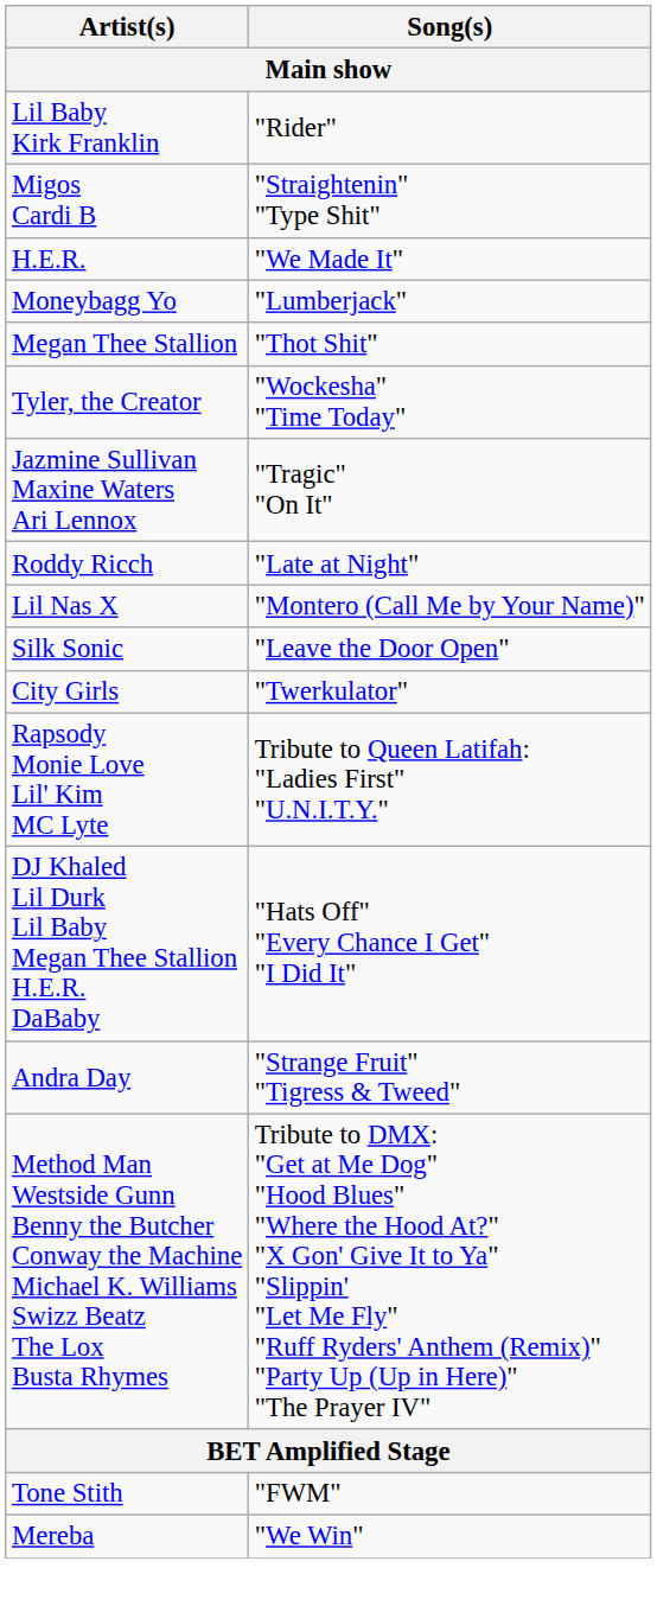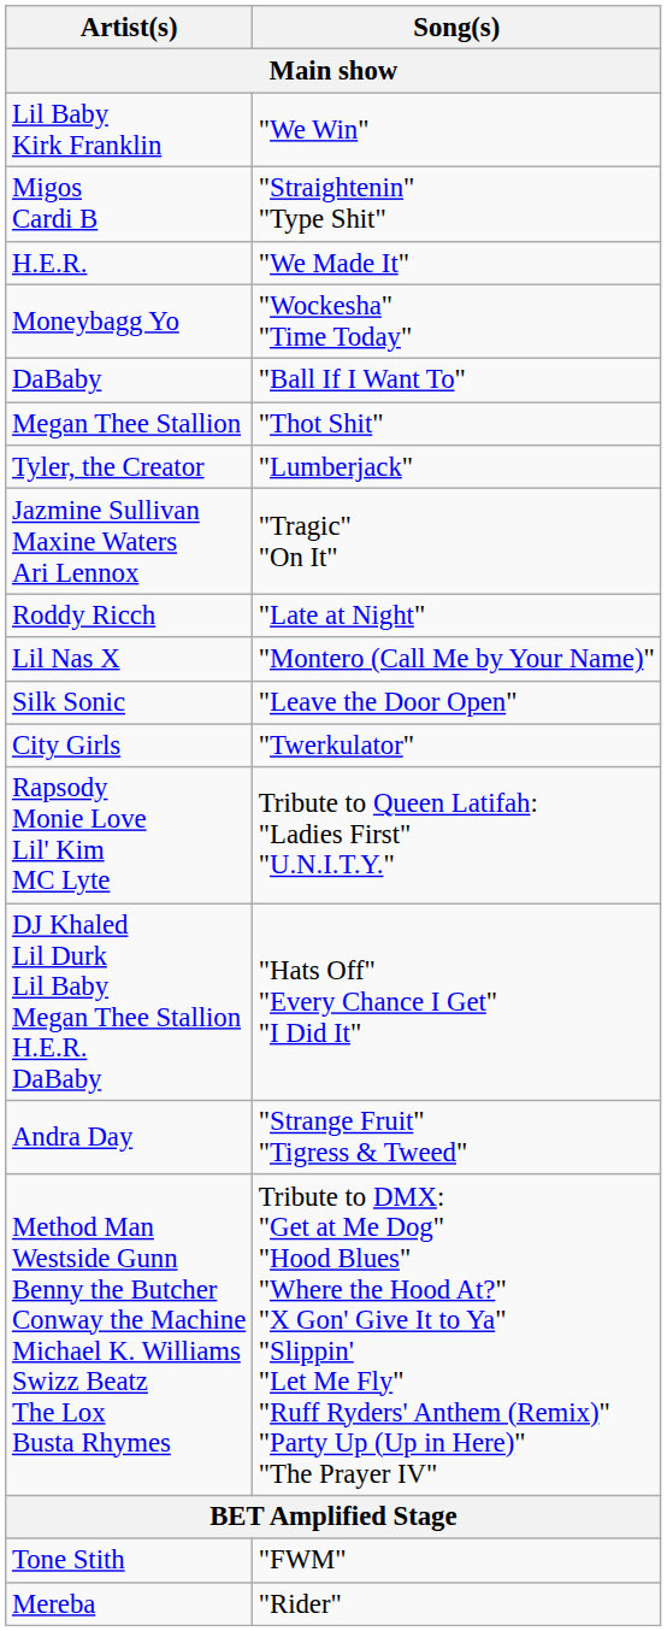Lil Baby Kirk Franklin | Song(s): "Rider" -> "We Win"
Moneybagg Yo | Song(s): "Lumberjack" -> "Wockesha" "Time Today"
+ row: DaBaby | "Ball If I Want To"
Tyler, the Creator | Song(s): "Wockesha" "Time Today" -> "Lumberjack"
Mereba | Song(s): "We Win" -> "Rider"
